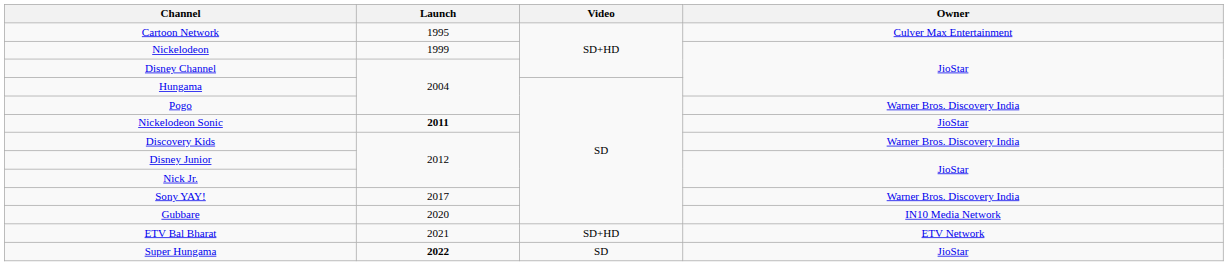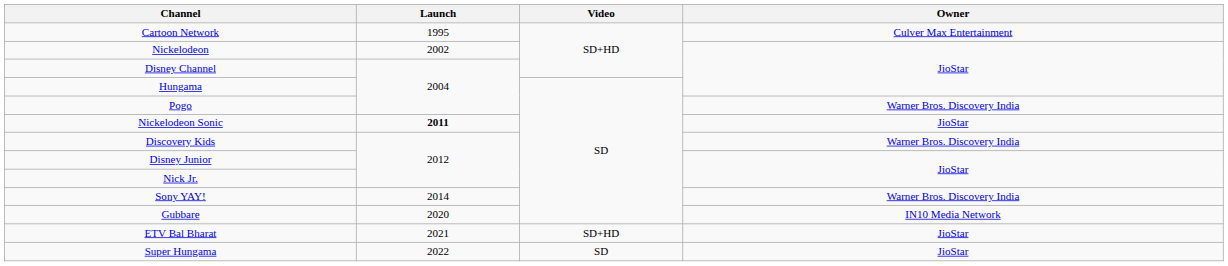Nickelodeon | Launch: 1999 -> 2002
Sony YAY! | Launch: 2017 -> 2014
ETV Bal Bharat | Owner: ETV Network -> JioStar
Super Hungama | Launch: bold -> normal
